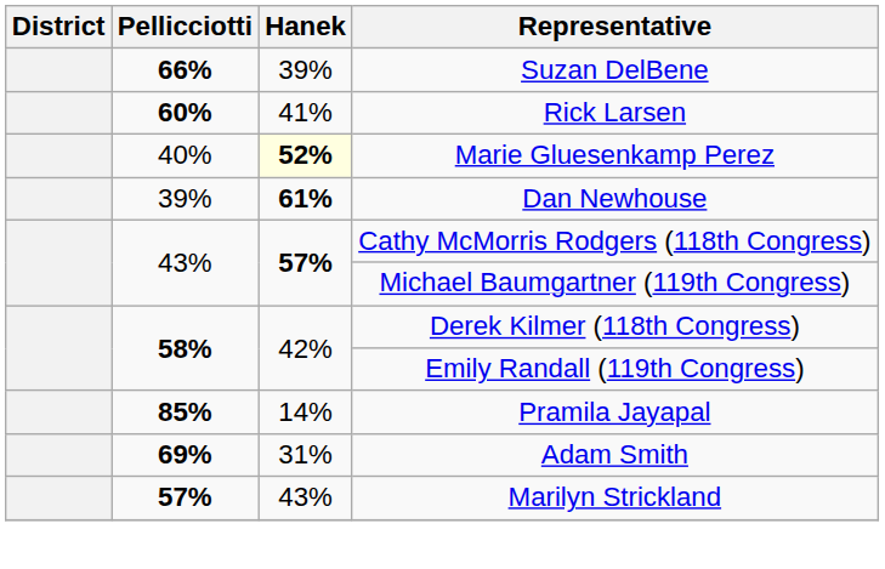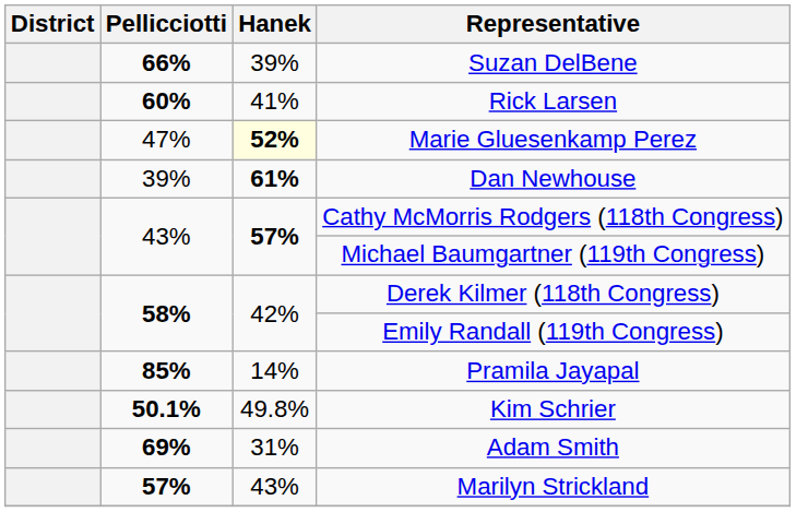Marie Gluesenkamp Perez | Pellicciotti: 40% -> 47%
+ row: 50.1% | 49.8% | Kim Schrier
